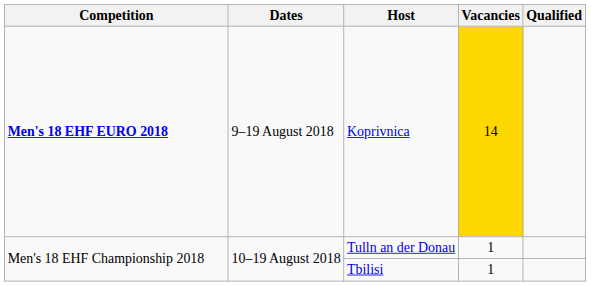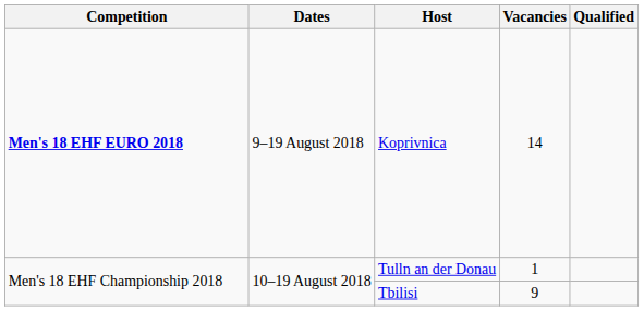Koprivnica | Vacancies: gold background -> no background
Tbilisi | Vacancies: 1 -> 9
